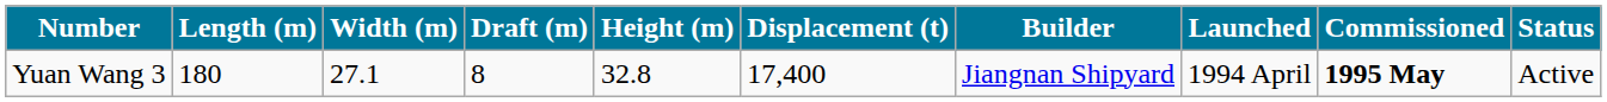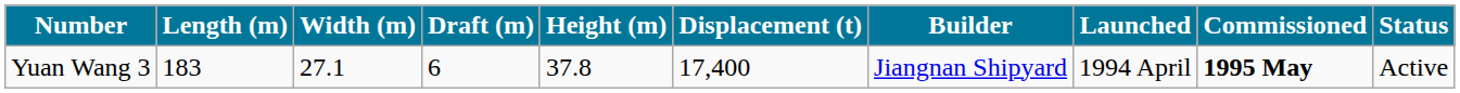Yuan Wang 3 | Length (m): 180 -> 183
Yuan Wang 3 | Draft (m): 8 -> 6
Yuan Wang 3 | Height (m): 32.8 -> 37.8
